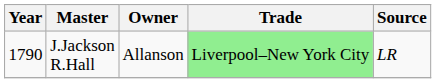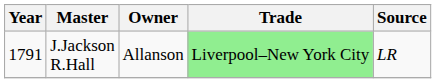J.Jackson R.Hall | Year: 1790 -> 1791
